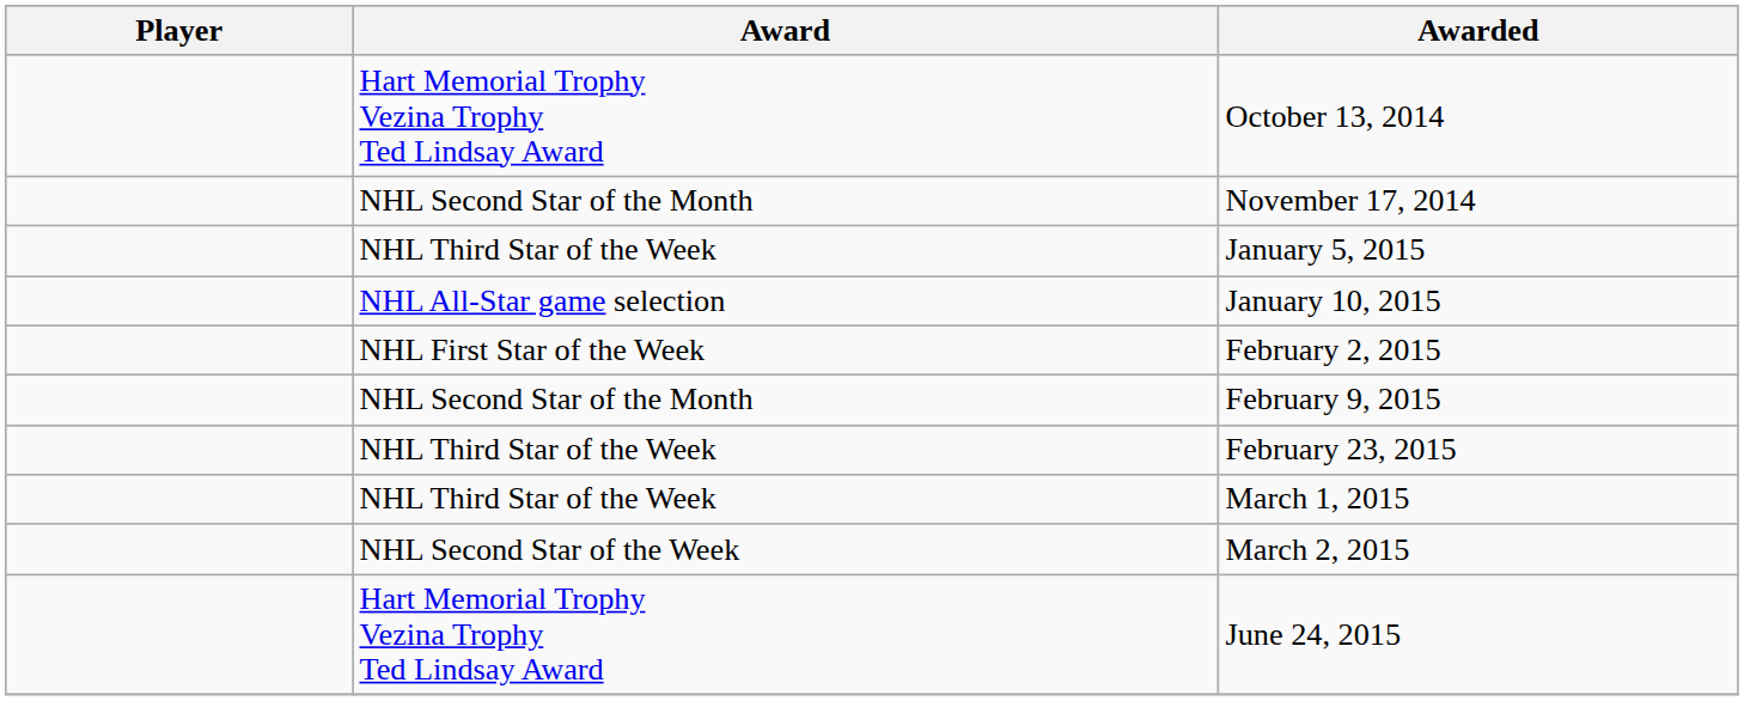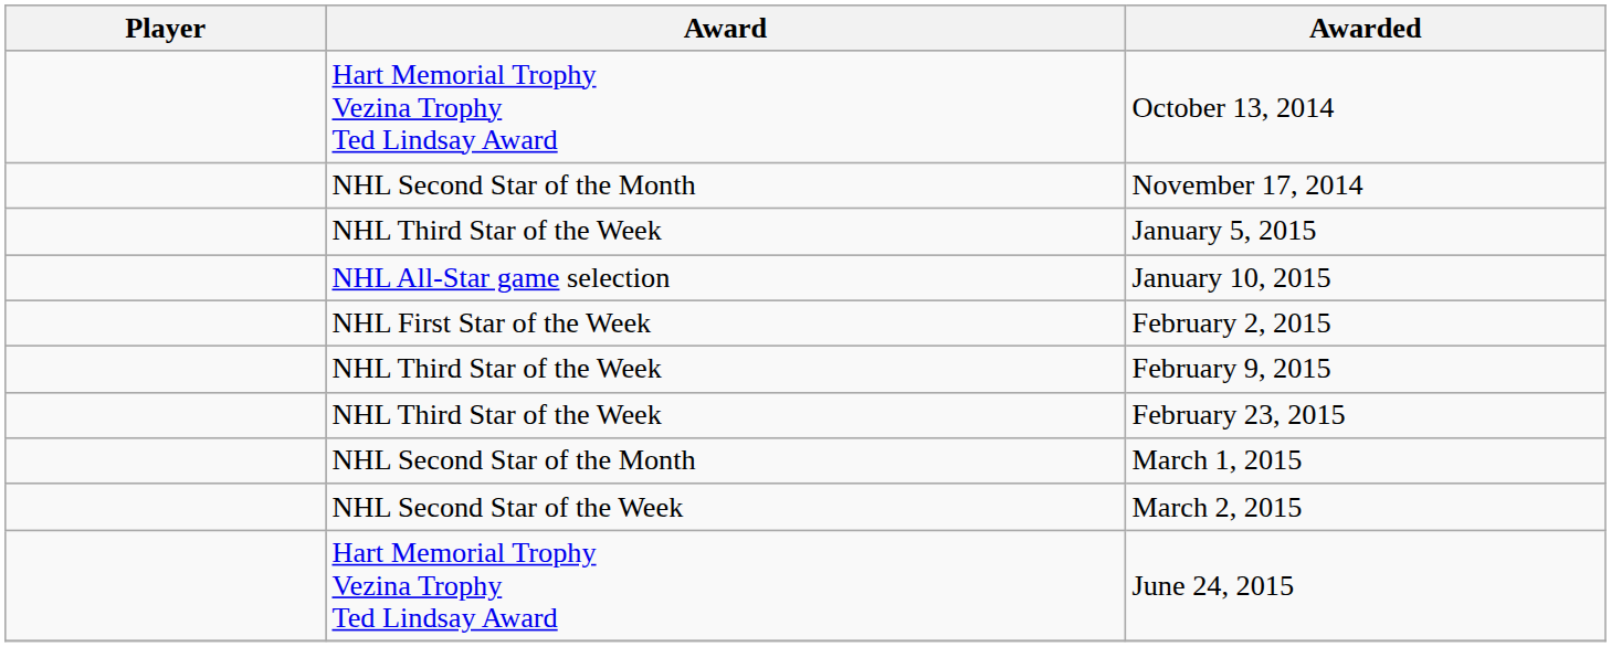February 9, 2015 | Award: NHL Second Star of the Month -> NHL Third Star of the Week
March 1, 2015 | Award: NHL Third Star of the Week -> NHL Second Star of the Month
